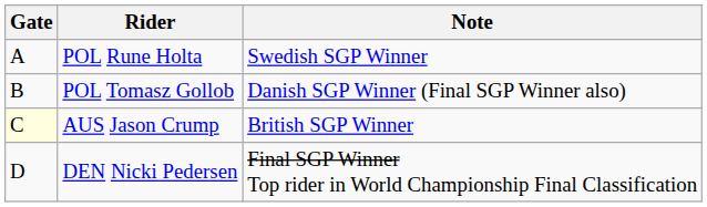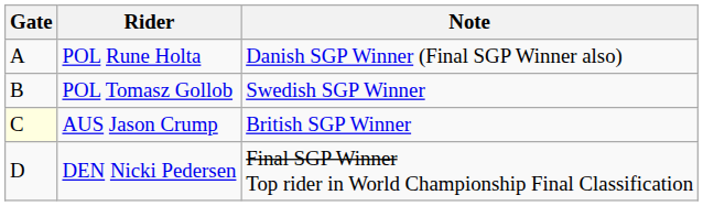POL Rune Holta | Note: Swedish SGP Winner -> Danish SGP Winner (Final SGP Winner also)
POL Tomasz Gollob | Note: Danish SGP Winner (Final SGP Winner also) -> Swedish SGP Winner
